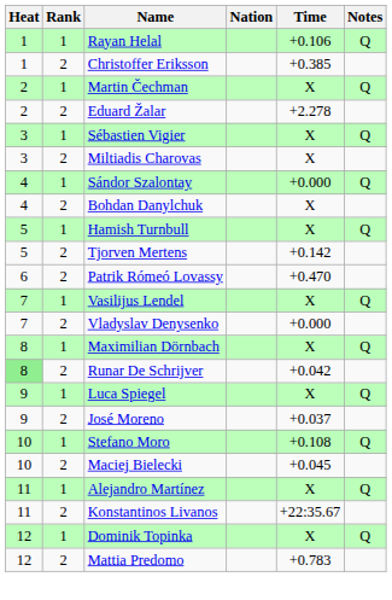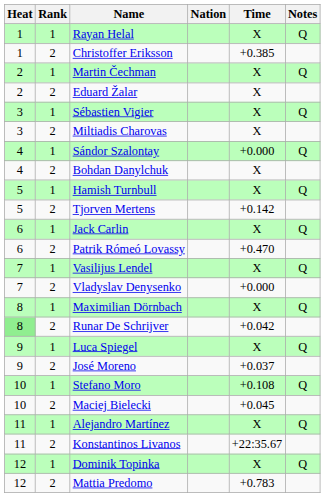Rayan Helal | Time: +0.106 -> X
Eduard Žalar | Time: +2.278 -> X
+ row: 6 | 1 | Jack Carlin | X | Q
